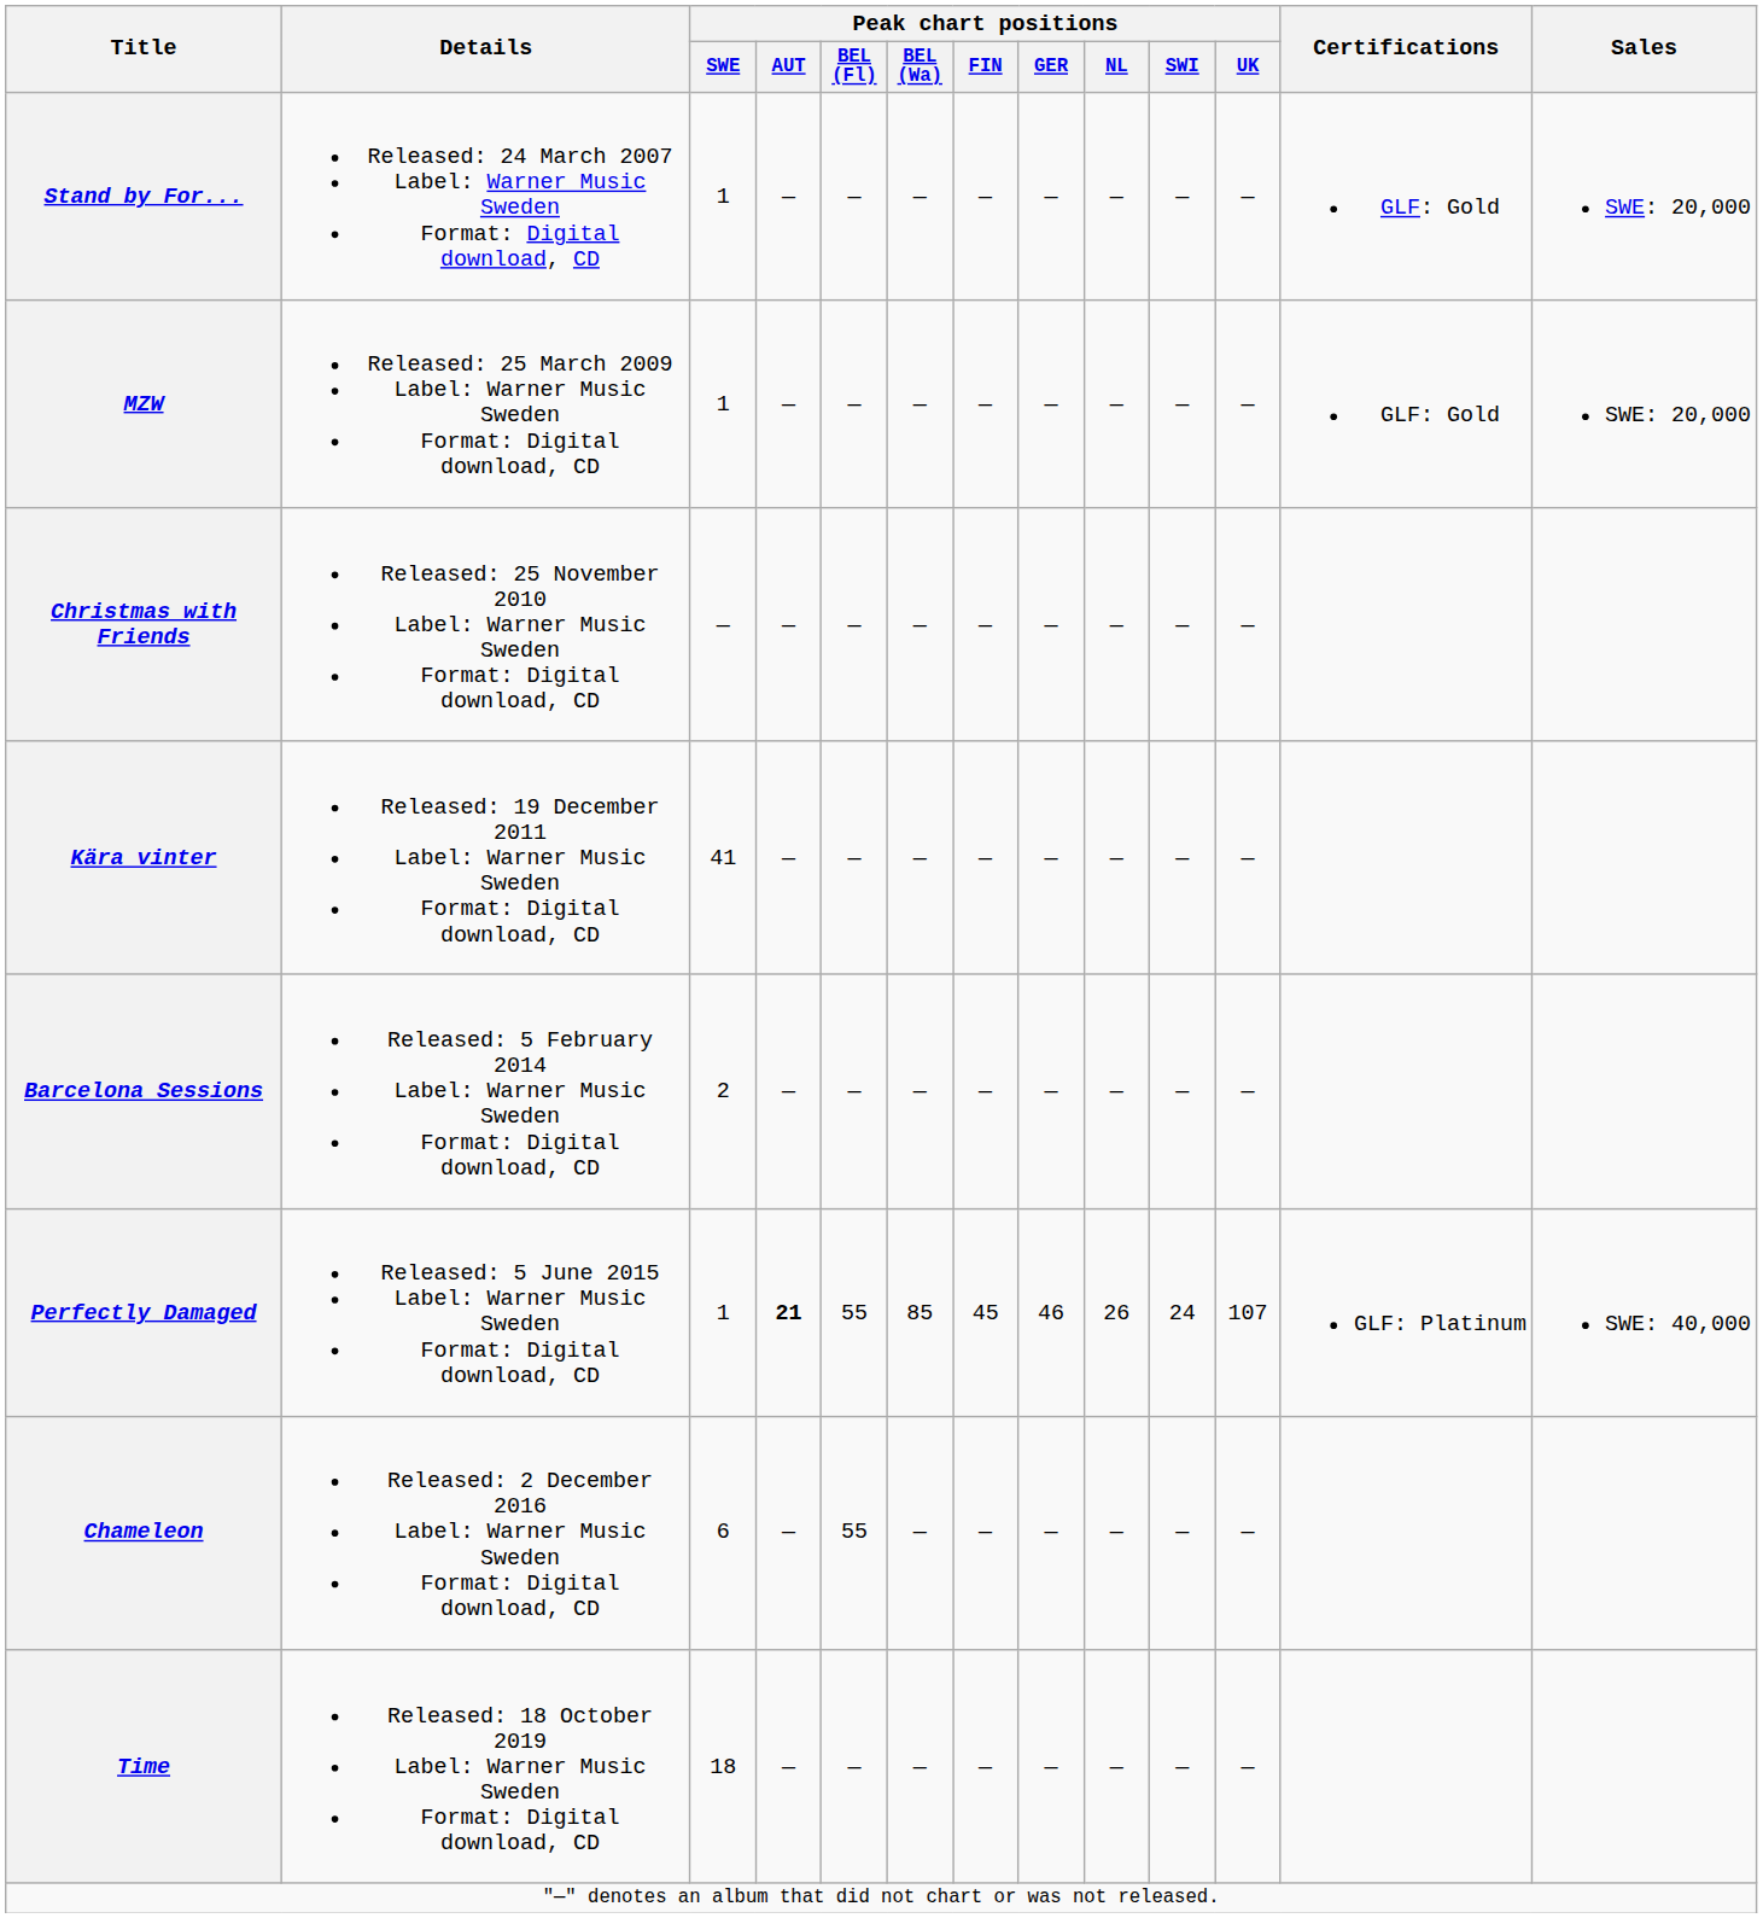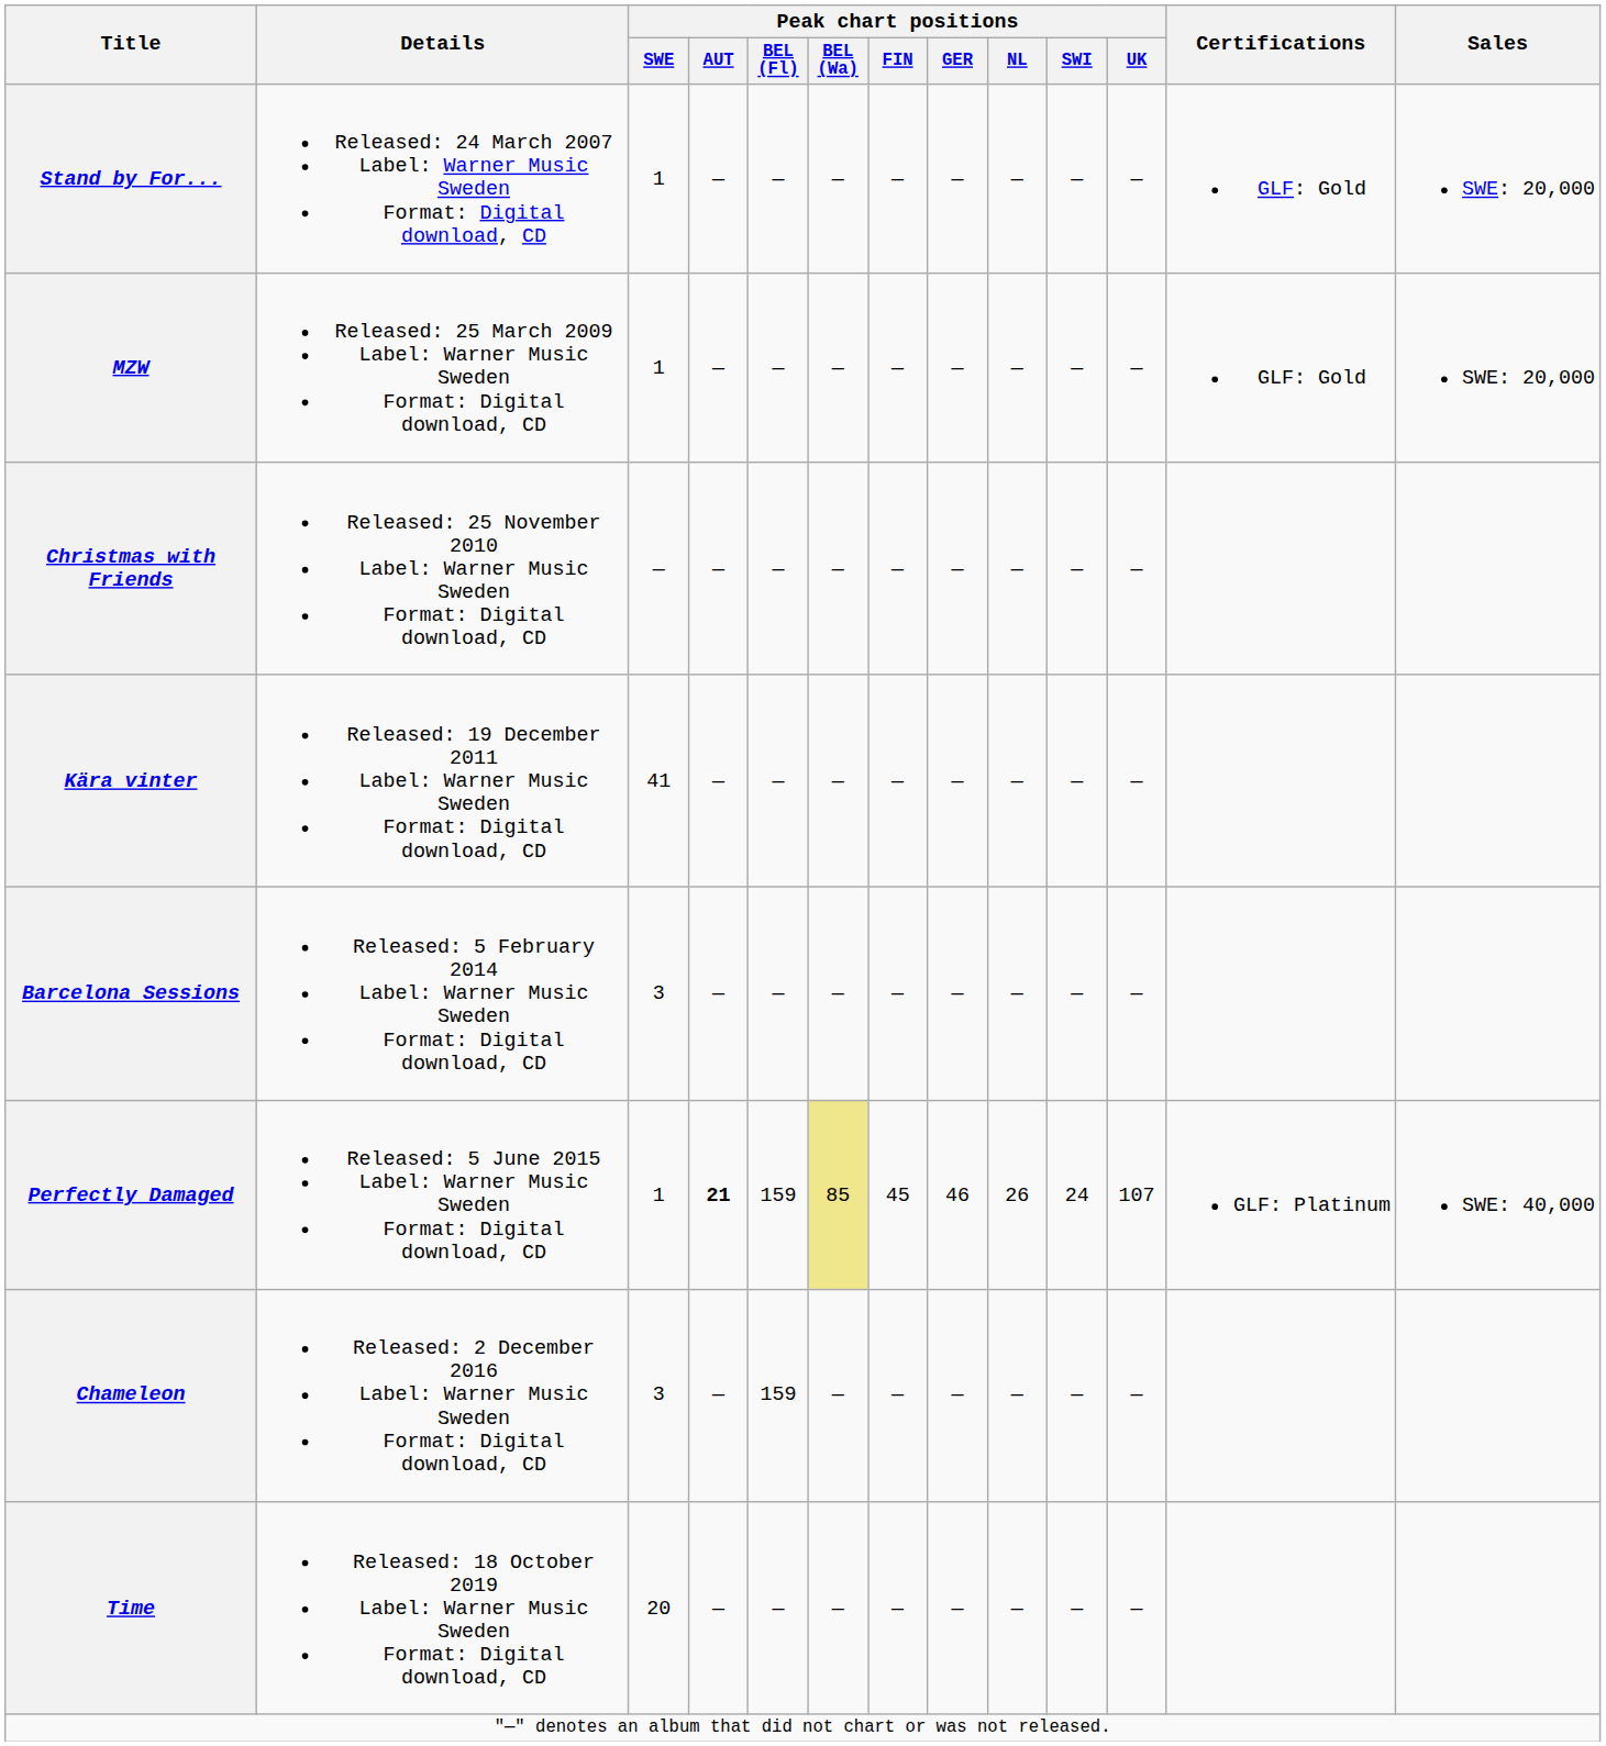Barcelona Sessions | Peak chart positions / SWE: 2 -> 3
Perfectly Damaged | Peak chart positions / BEL (Fl): 55 -> 159
Perfectly Damaged | Peak chart positions / BEL (Wa): no background -> khaki background
Chameleon | Peak chart positions / SWE: 6 -> 3
Chameleon | Peak chart positions / BEL (Fl): 55 -> 159
Time | Peak chart positions / SWE: 18 -> 20
